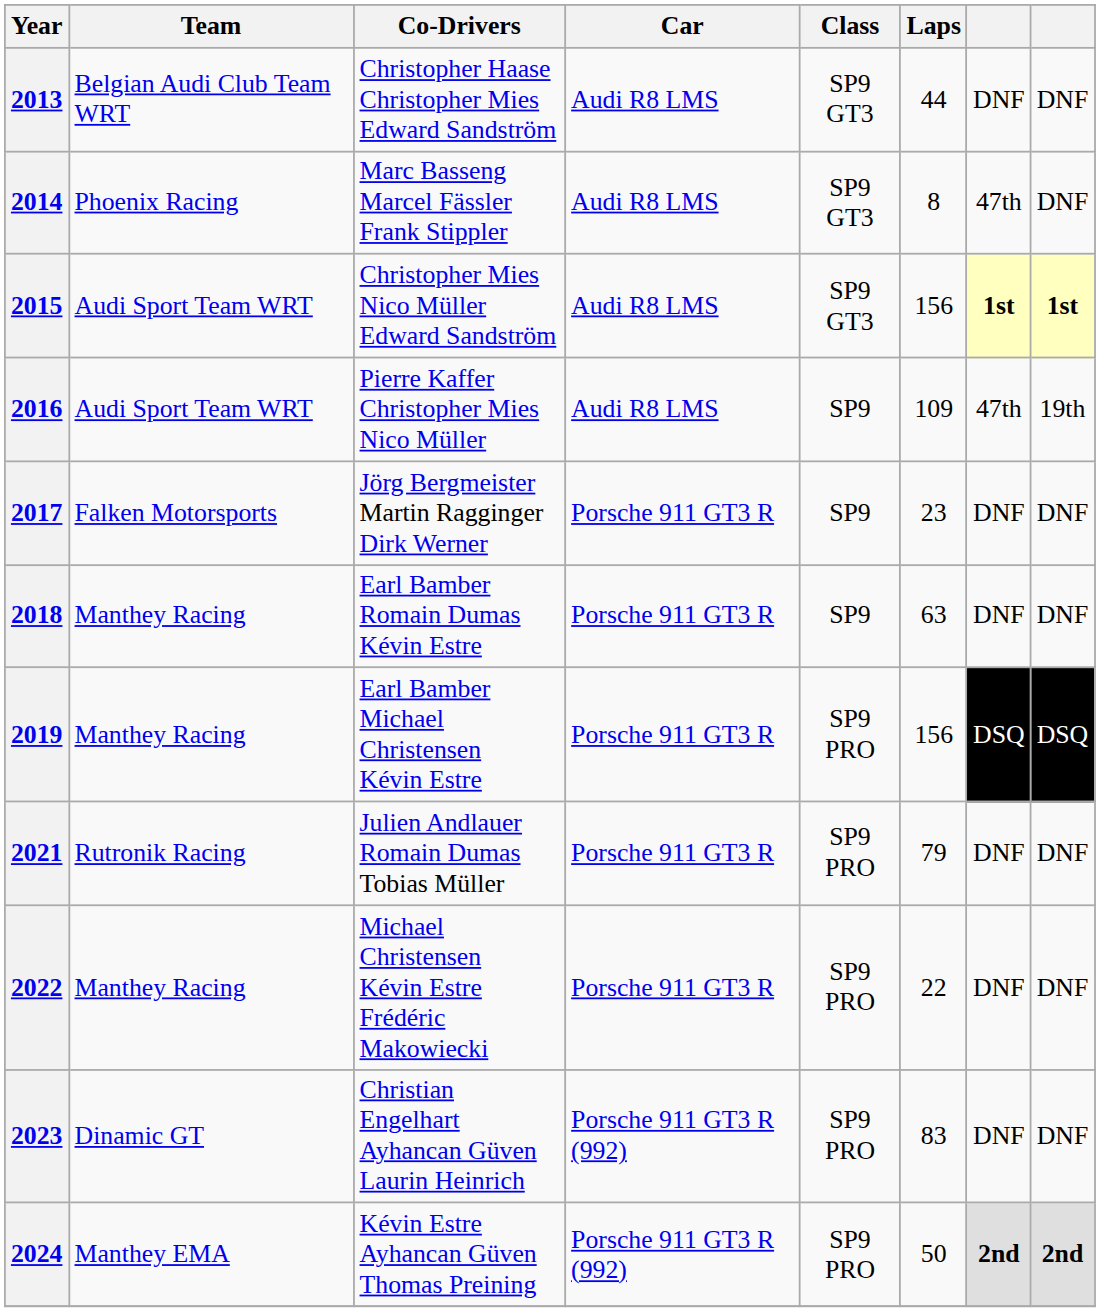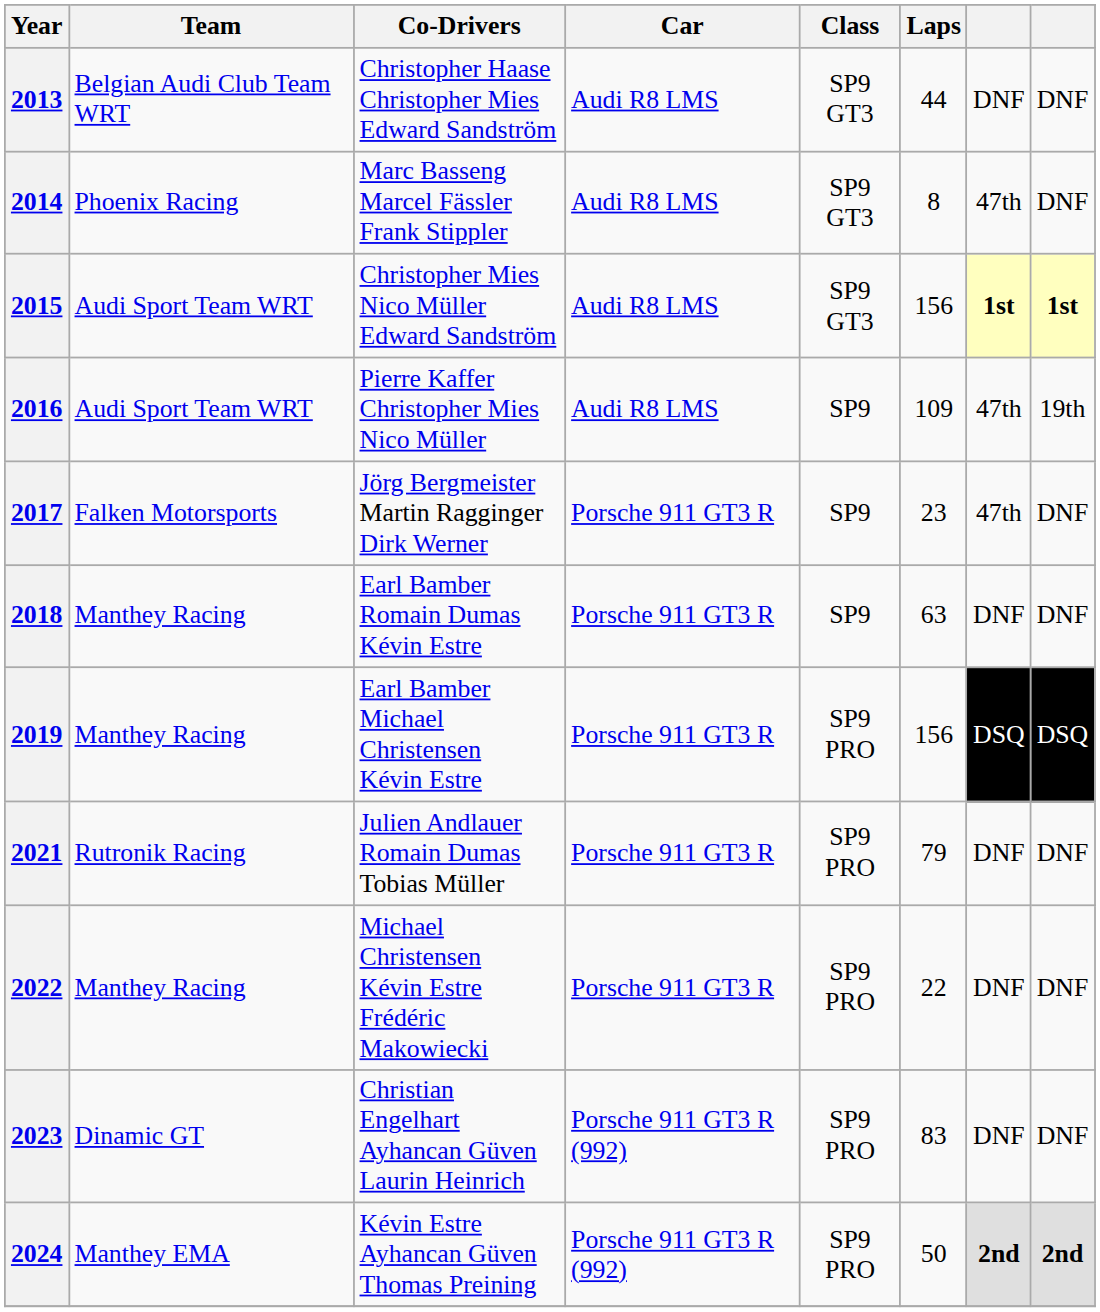2017 | column 7: DNF -> 47th
